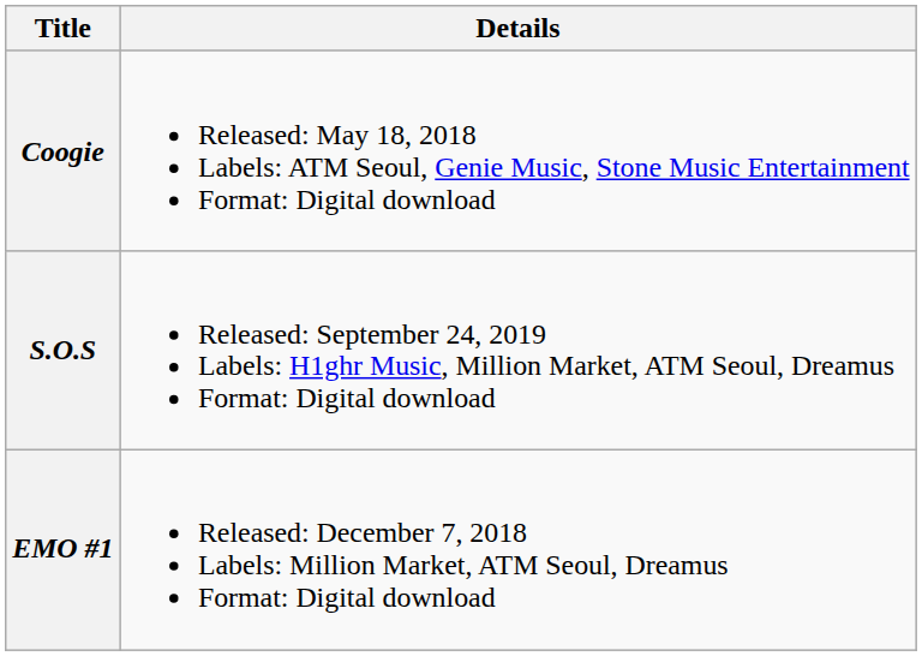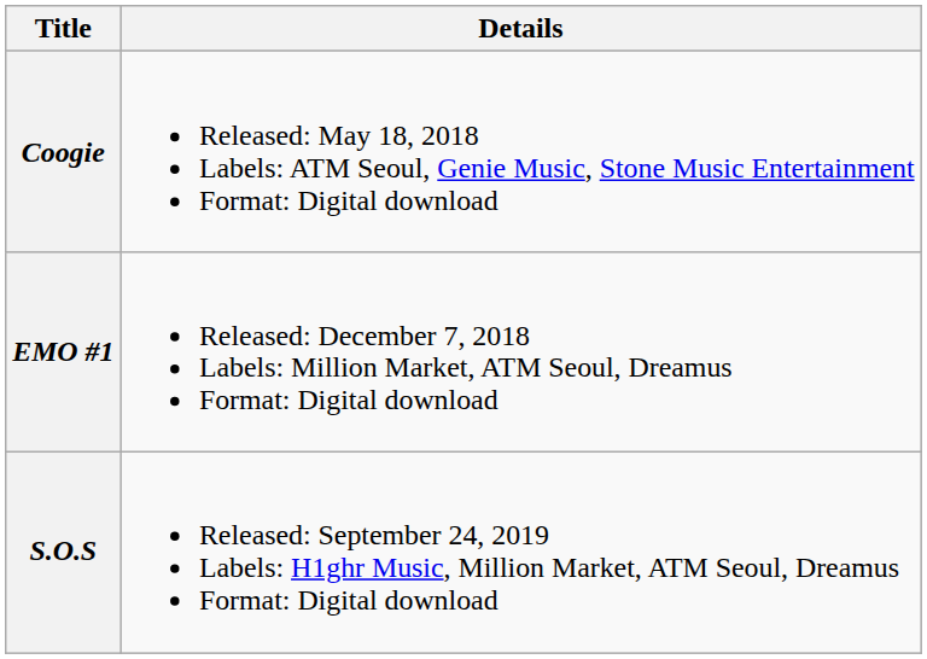rows swapped: EMO #1 <-> S.O.S
